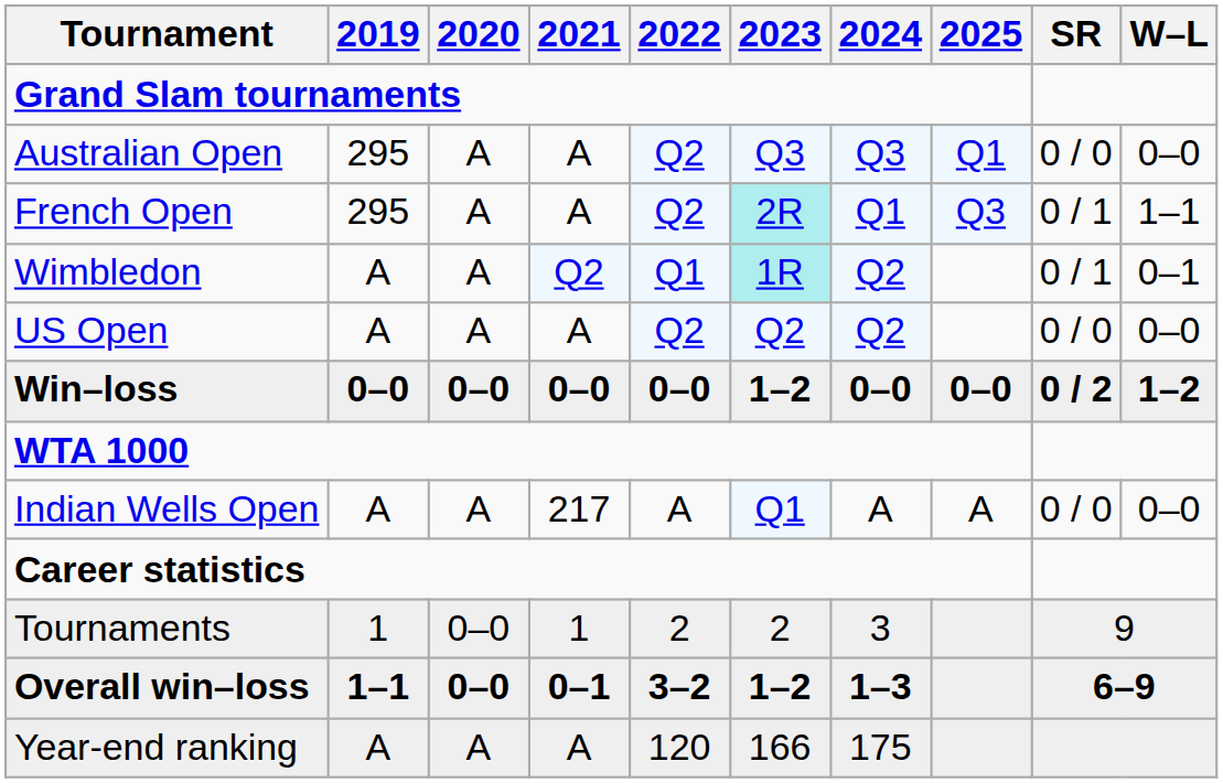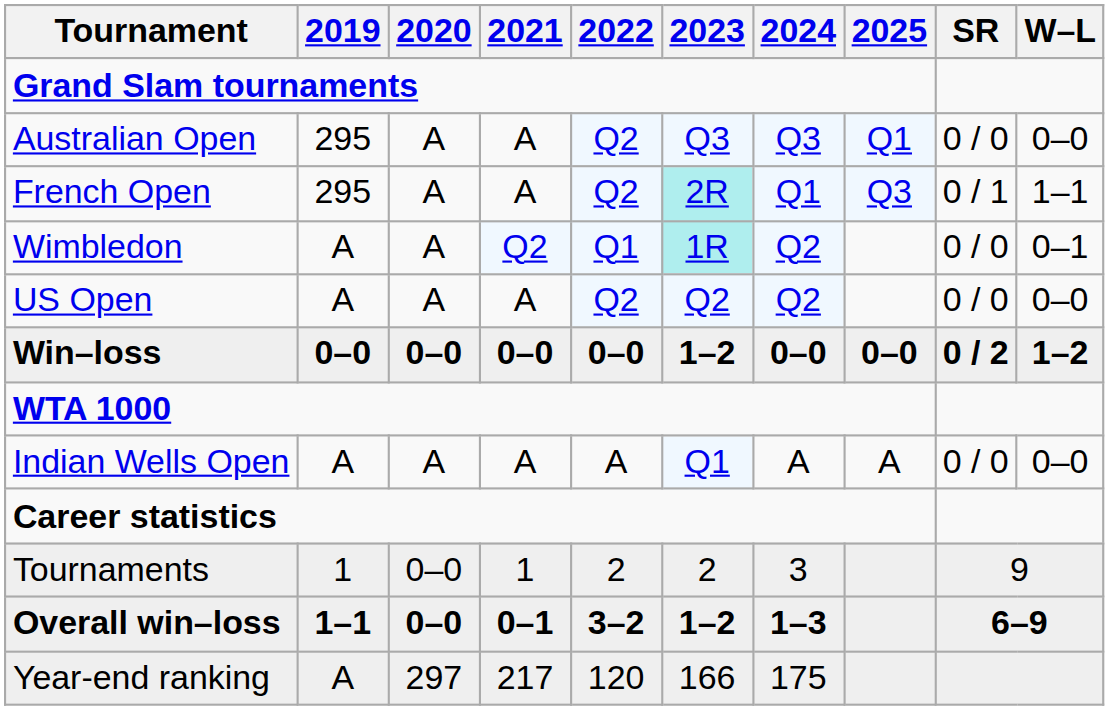Wimbledon | SR: 0 / 1 -> 0 / 0
Indian Wells Open | 2021: 217 -> A
Year-end ranking | 2020: A -> 297
Year-end ranking | 2021: A -> 217
